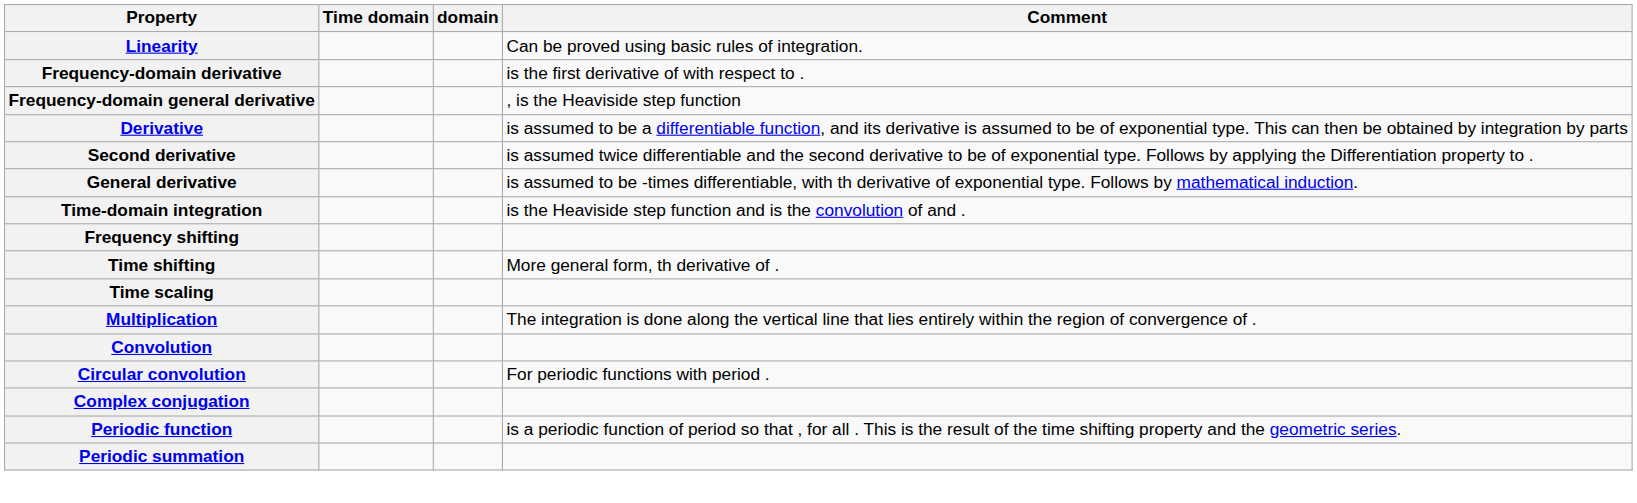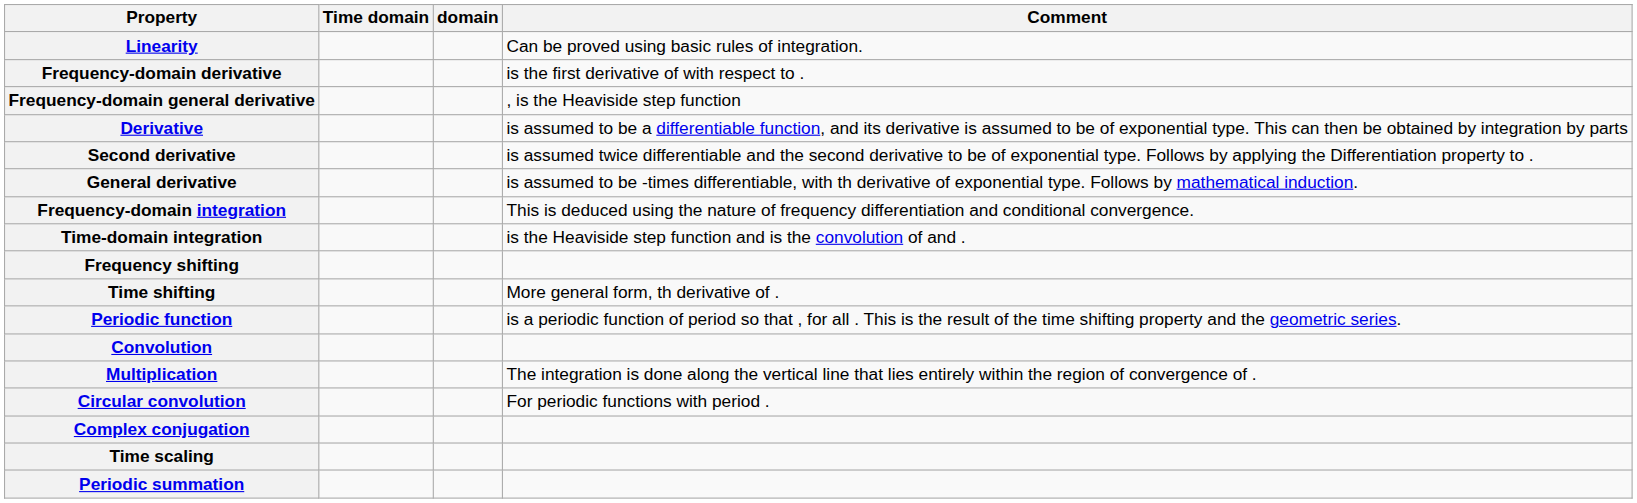+ row: Frequency-domain integration | This is deduced using the nature of frequency differentiation and conditional convergence.
rows swapped: Time scaling <-> Periodic function
rows swapped: Multiplication <-> Convolution
